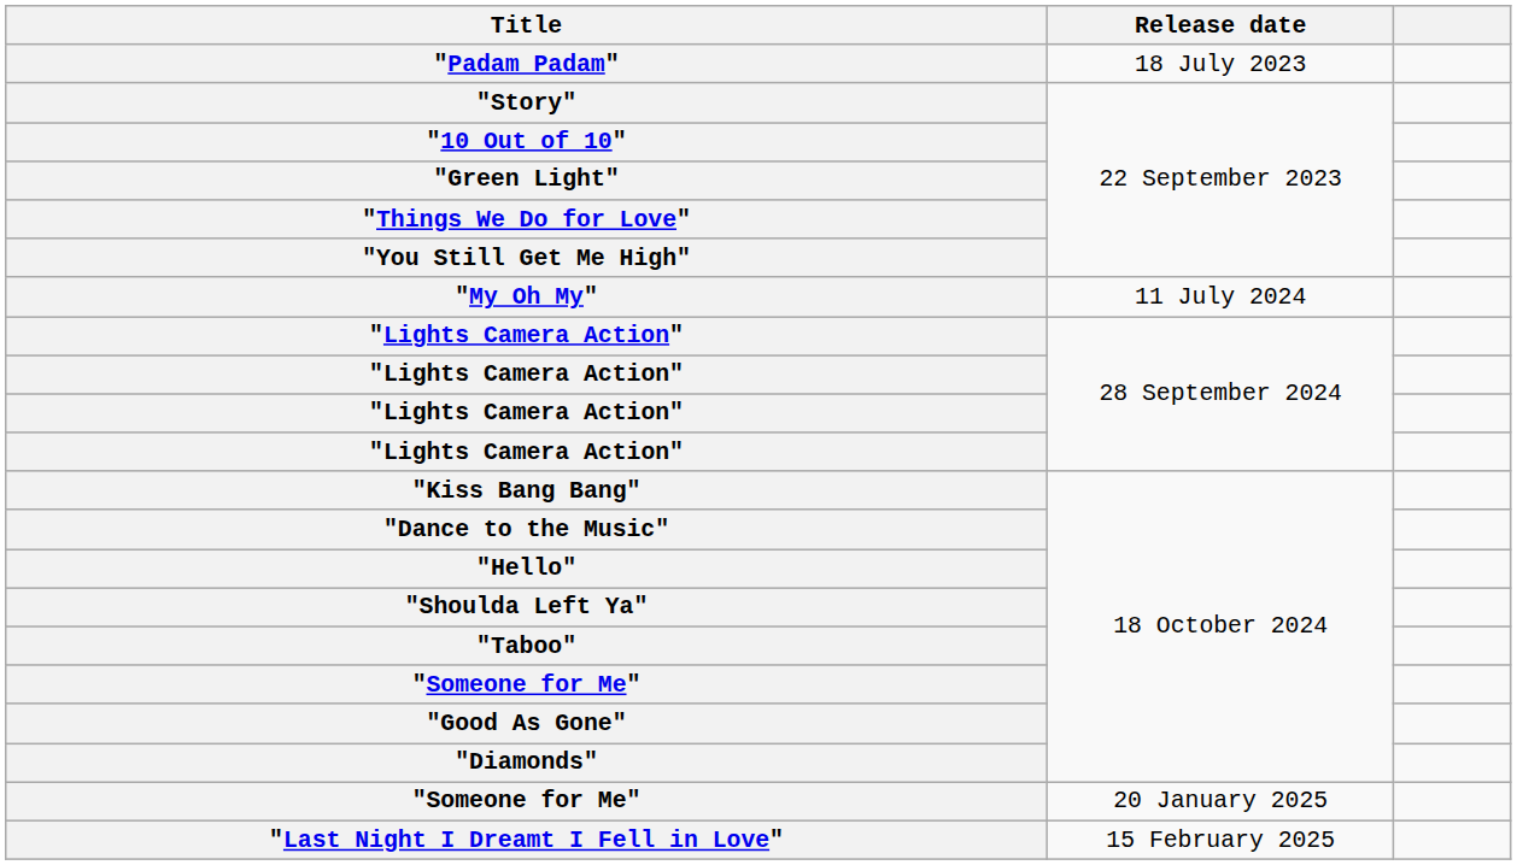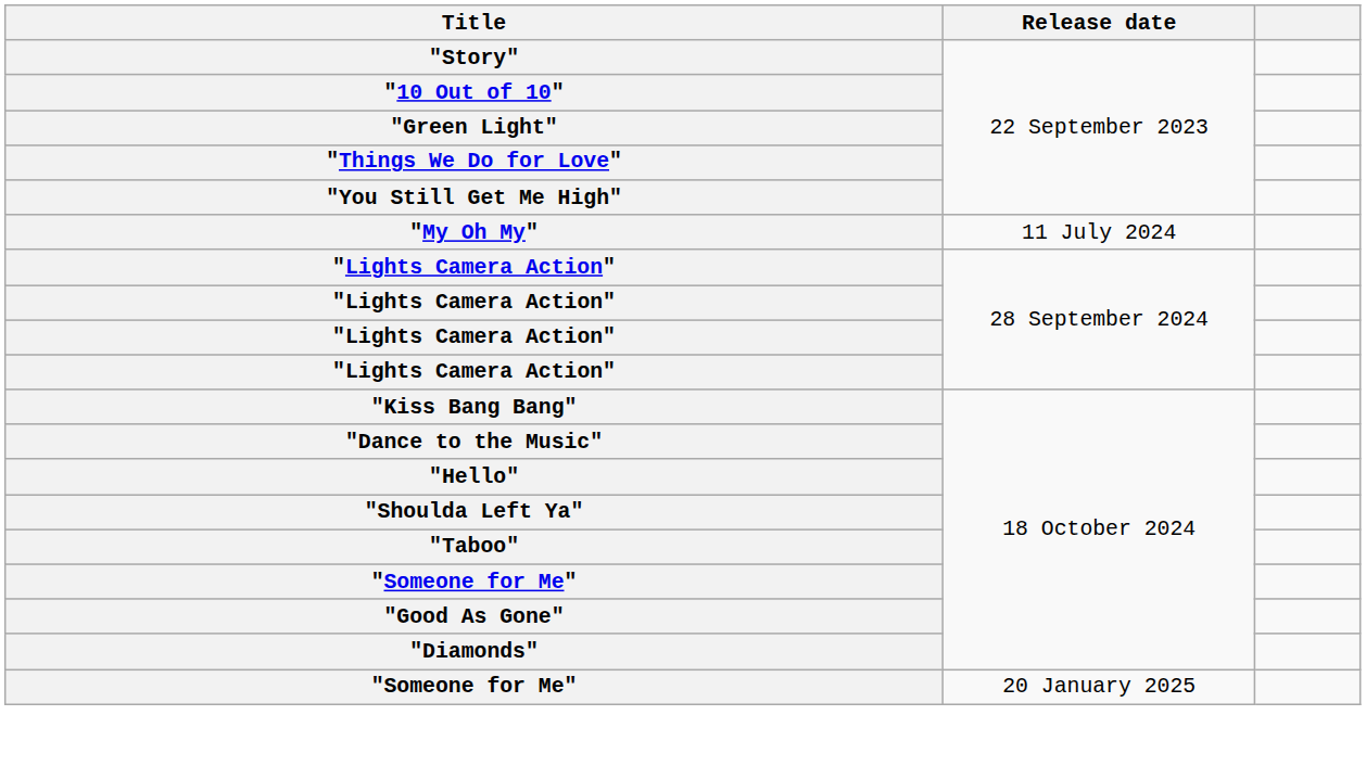- row: "Padam Padam" | 18 July 2023
- row: "Last Night I Dreamt I Fell in Love" | 15 February 2025
